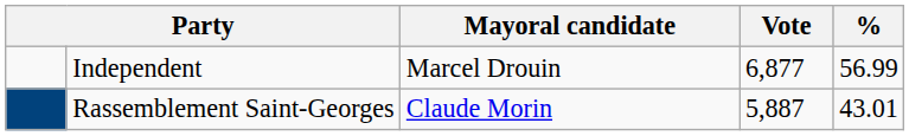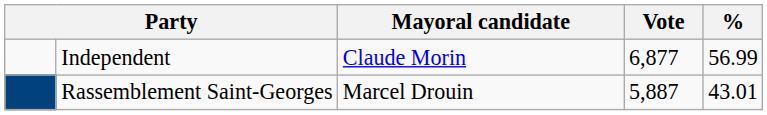Independent | Mayoral candidate: Marcel Drouin -> Claude Morin
Rassemblement Saint-Georges | Mayoral candidate: Claude Morin -> Marcel Drouin
